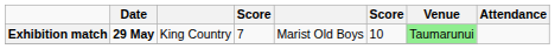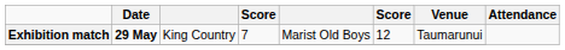Exhibition match | column 6: 10 -> 12
Exhibition match | Venue: lightgreen background -> no background
